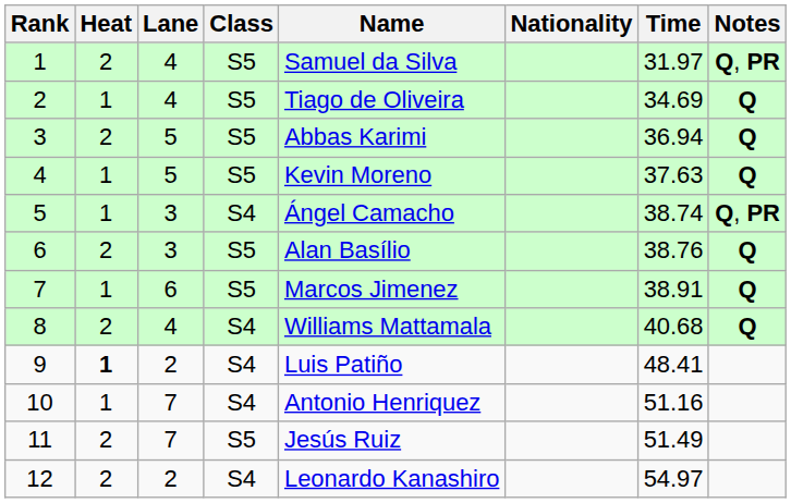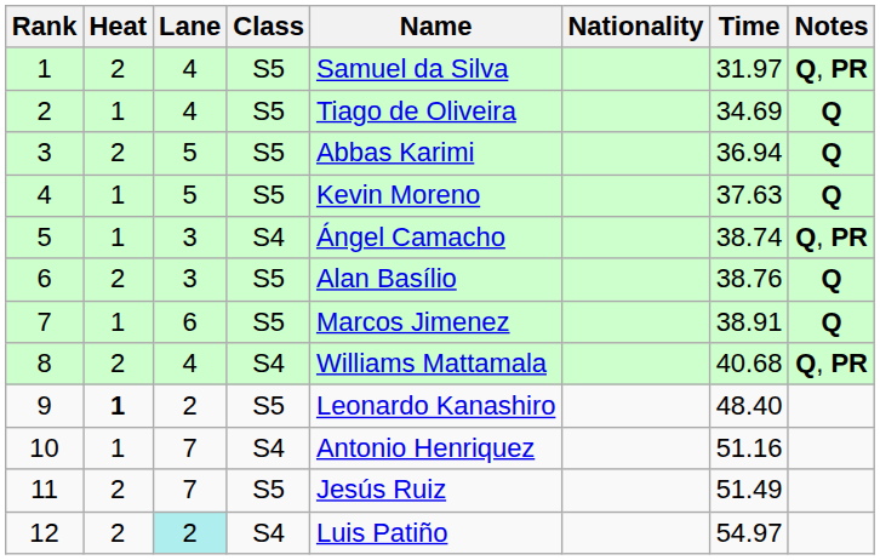8 | Notes: Q -> Q, PR
9 | Class: S4 -> S5
9 | Name: Luis Patiño -> Leonardo Kanashiro
9 | Time: 48.41 -> 48.40
12 | Lane: no background -> paleturquoise background
12 | Name: Leonardo Kanashiro -> Luis Patiño
